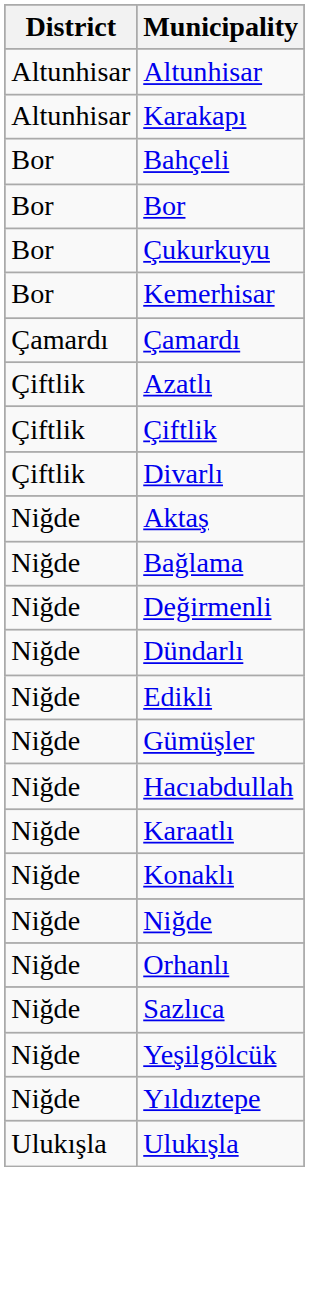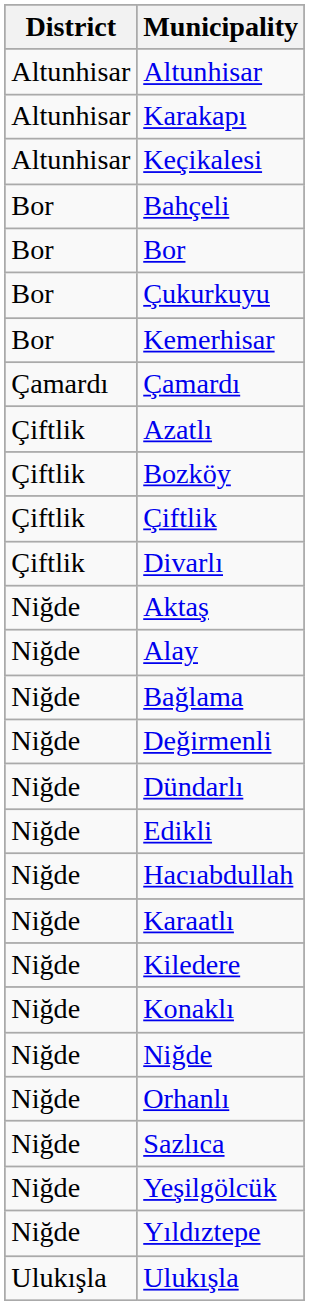+ row: Altunhisar | Keçikalesi
+ row: Çiftlik | Bozköy
+ row: Niğde | Alay
- row: Niğde | Gümüşler
+ row: Niğde | Kiledere
